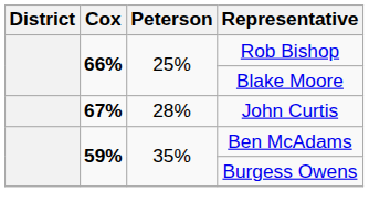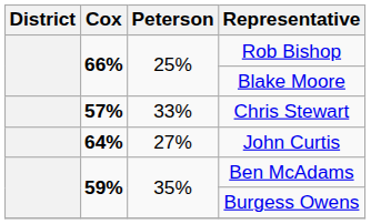+ row: 57% | 33% | Chris Stewart
John Curtis | Cox: 67% -> 64%
John Curtis | Peterson: 28% -> 27%
